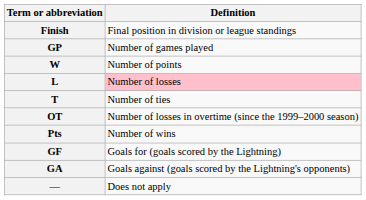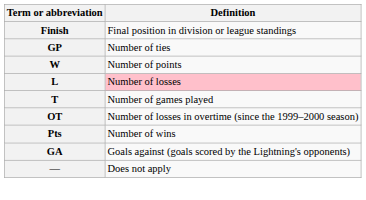GP | Definition: Number of games played -> Number of ties
T | Definition: Number of ties -> Number of games played
- row: GF | Goals for (goals scored by the Lightning)
